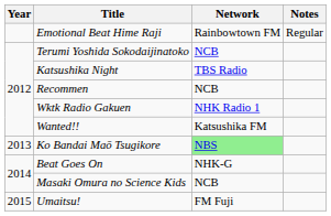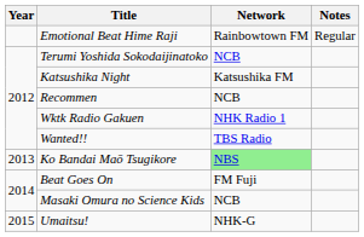Katsushika Night | Network: TBS Radio -> Katsushika FM
Wanted!! | Network: Katsushika FM -> TBS Radio
Beat Goes On | Network: NHK-G -> FM Fuji
Umaitsu! | Network: FM Fuji -> NHK-G
